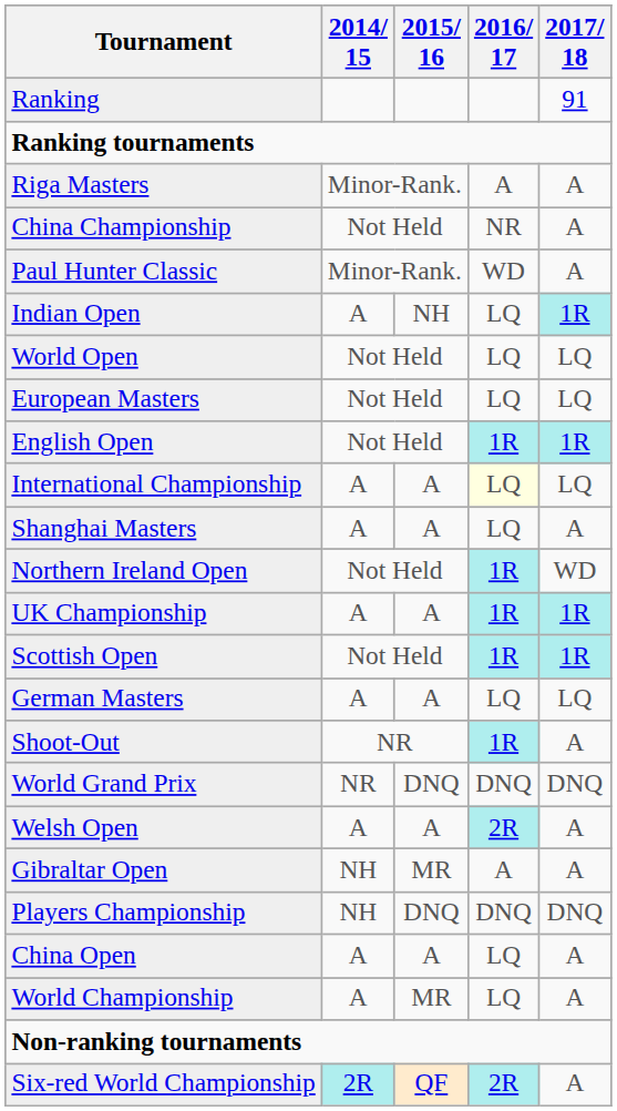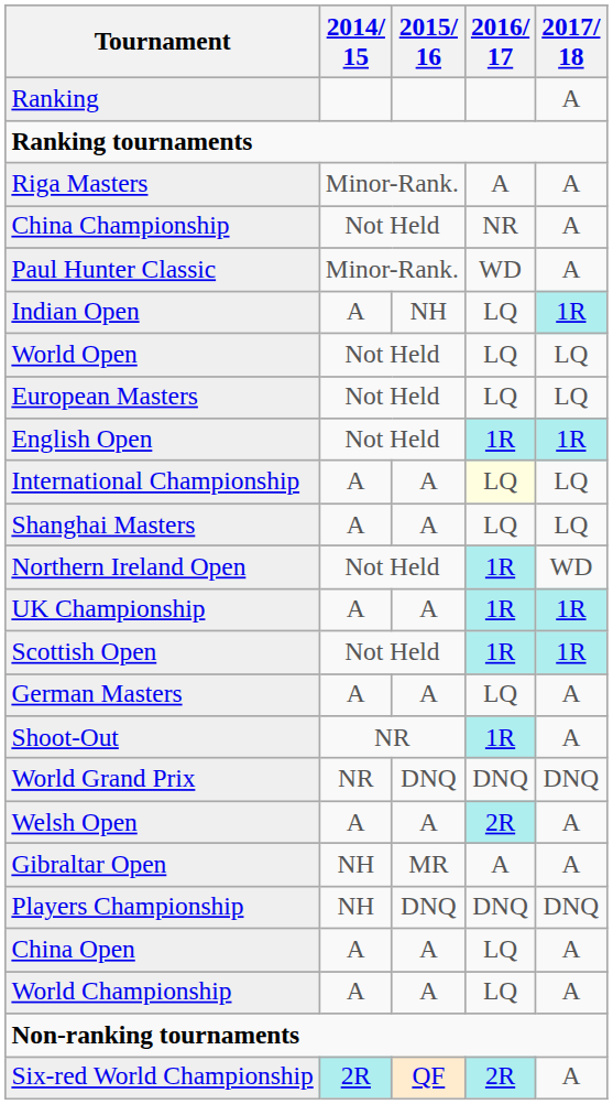Ranking | 2017/ 18: 91 -> A
Shanghai Masters | 2017/ 18: A -> LQ
German Masters | 2017/ 18: LQ -> A
World Championship | 2015/ 16: MR -> A
